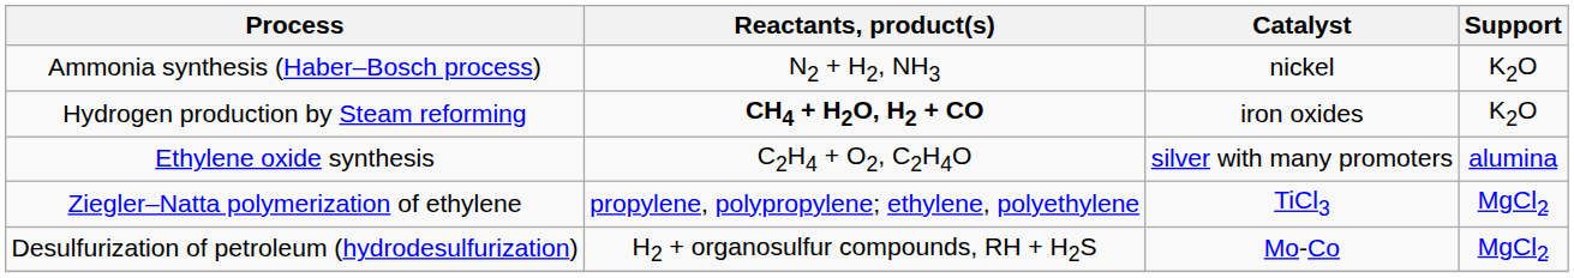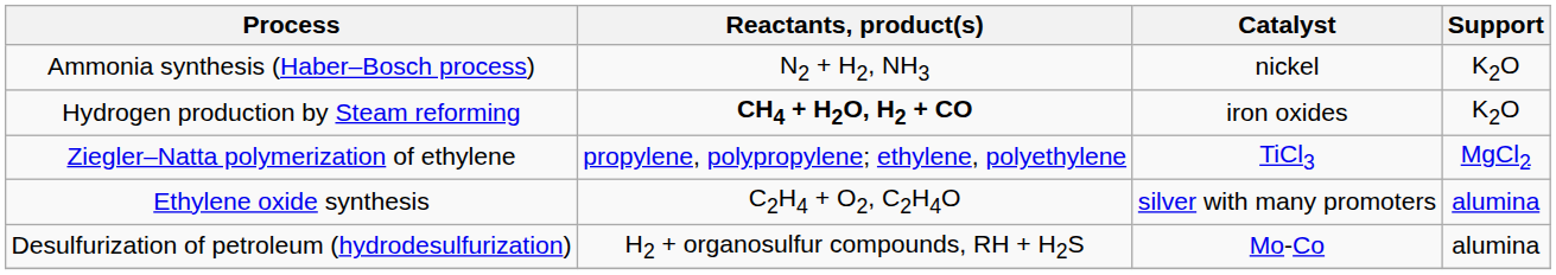rows swapped: Ethylene oxide synthesis <-> Ziegler–Natta polymerization of ethylene
Desulfurization of petroleum (hydrodesulfurization) | Support: MgCl2 -> alumina
